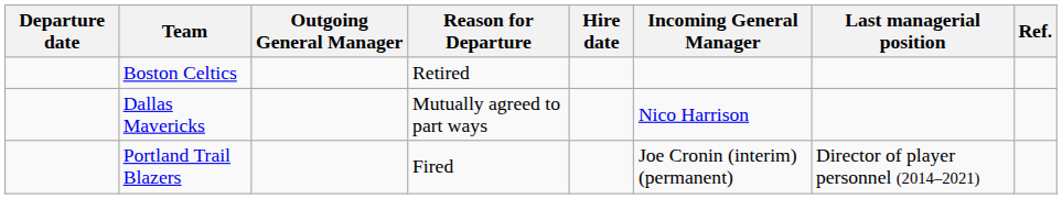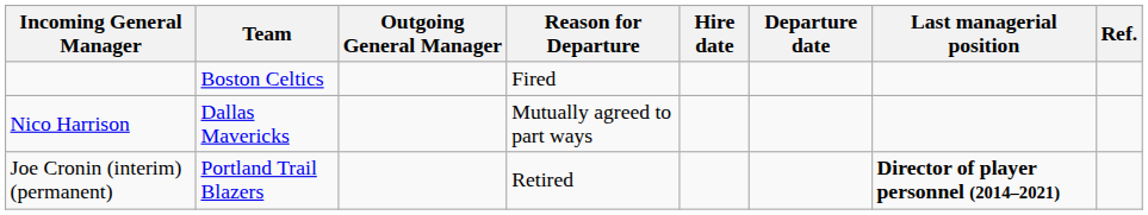columns swapped: Departure date <-> Incoming General Manager
Boston Celtics | Reason for Departure: Retired -> Fired
Portland Trail Blazers | Reason for Departure: Fired -> Retired
Portland Trail Blazers | Last managerial position: normal -> bold
